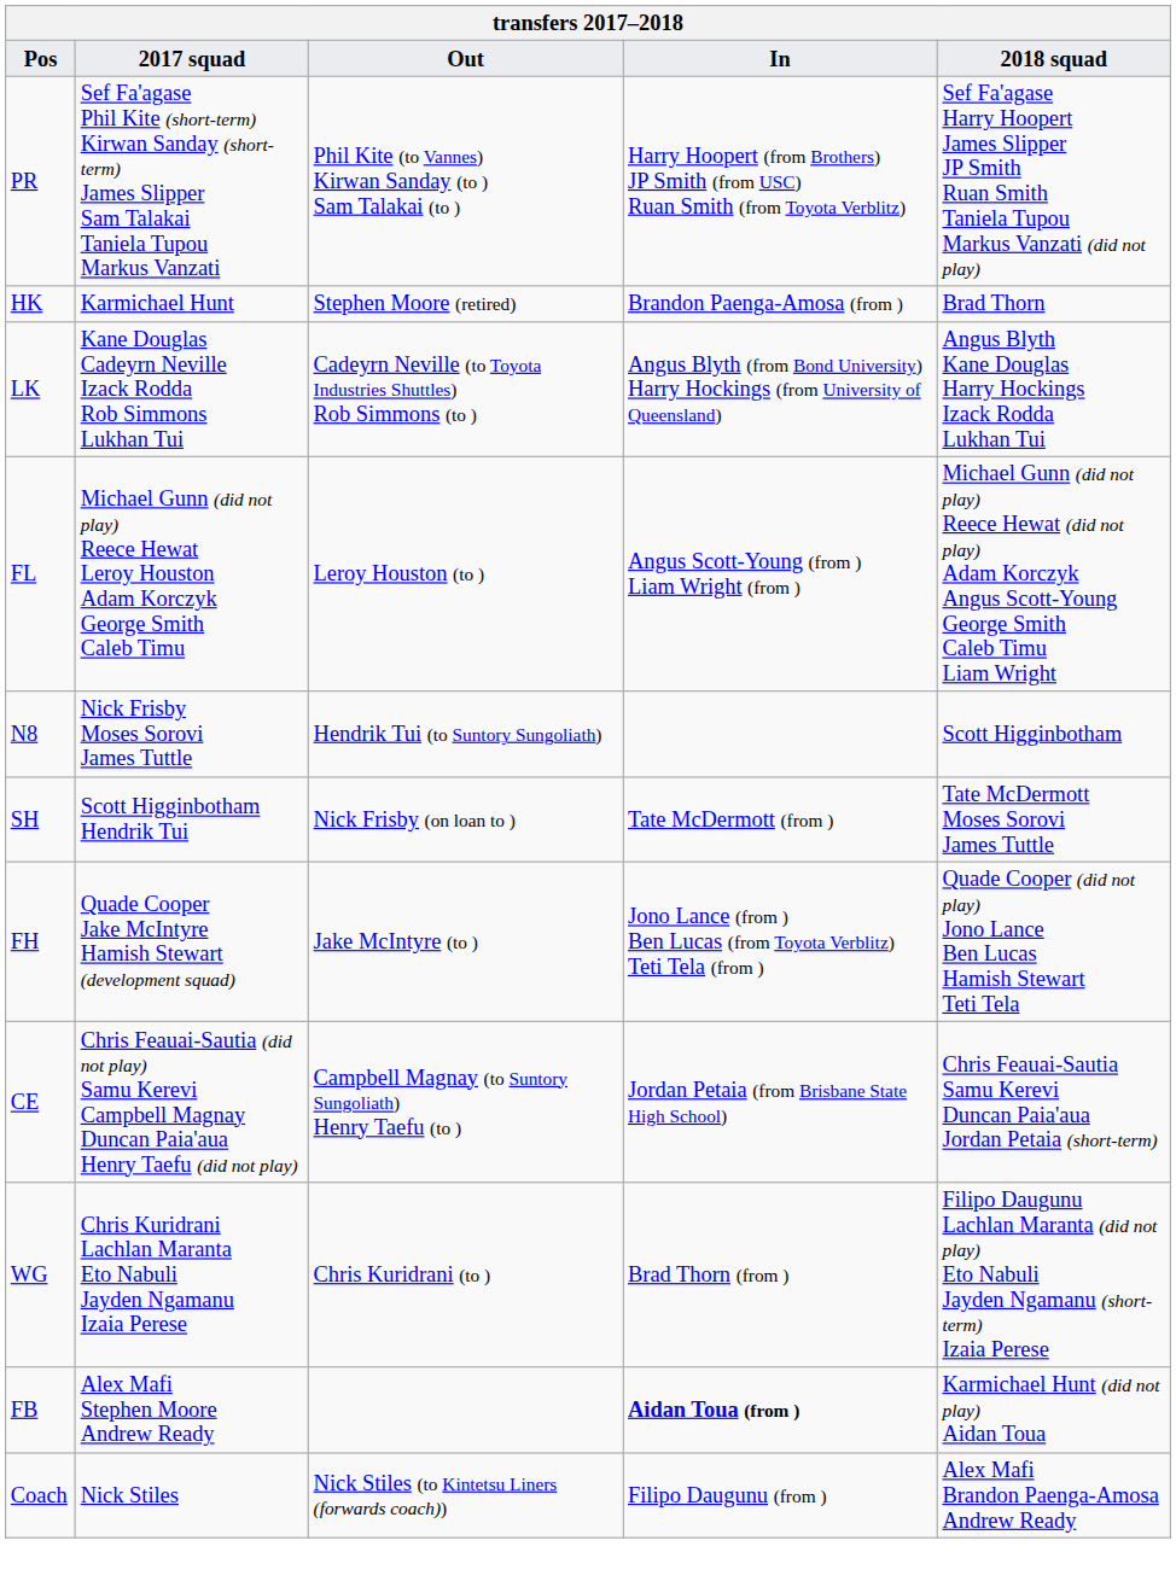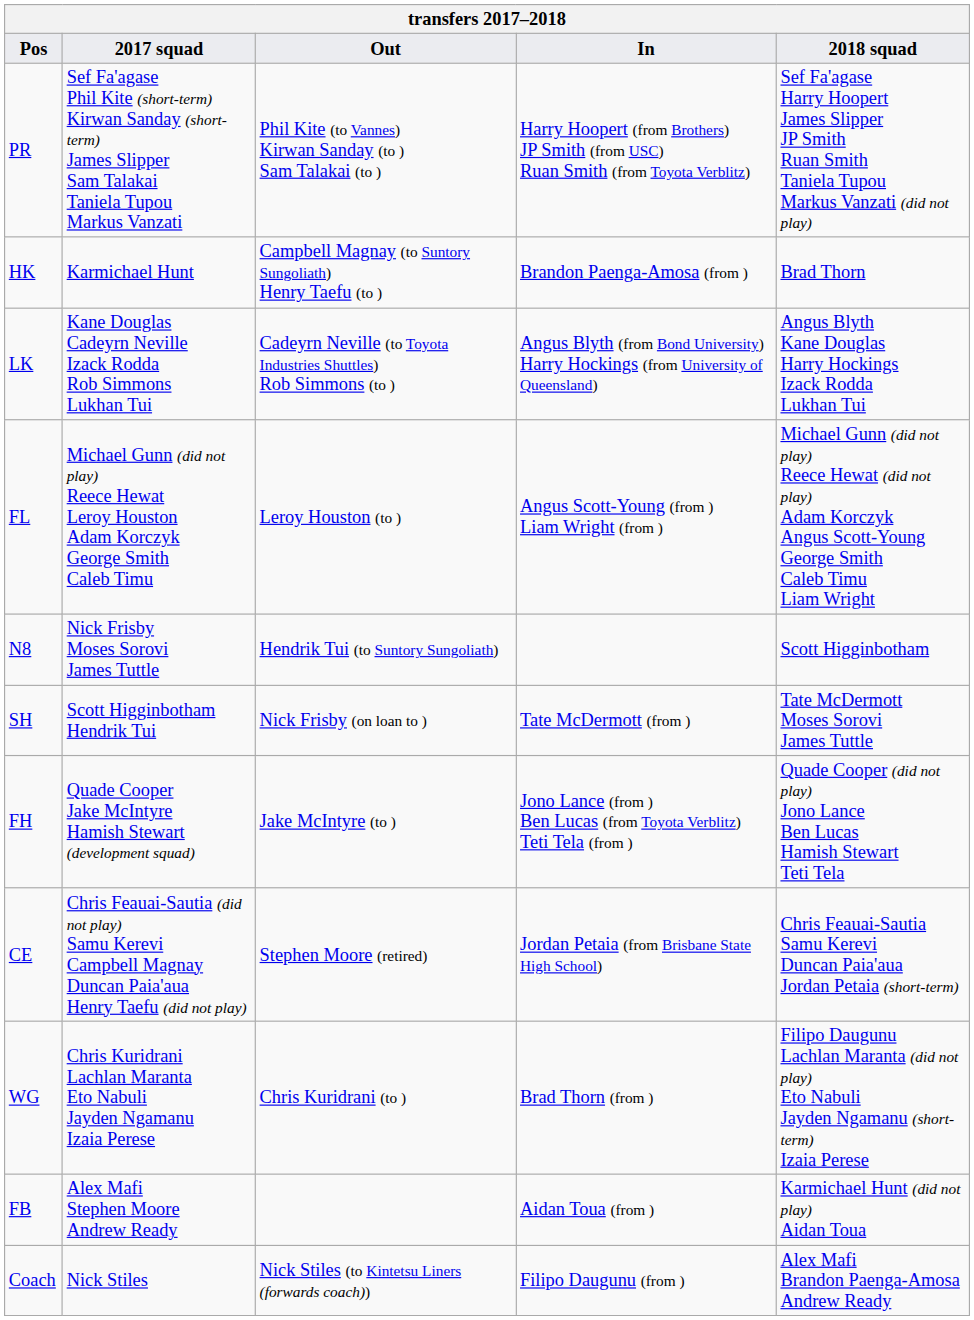HK | Out: Stephen Moore (retired) -> Campbell Magnay (to Suntory Sungoliath) Henry Taefu (to )
CE | Out: Campbell Magnay (to Suntory Sungoliath) Henry Taefu (to ) -> Stephen Moore (retired)
FB | In: bold -> normal
